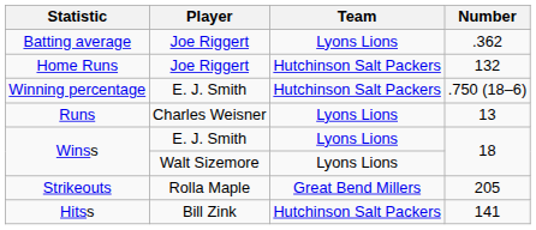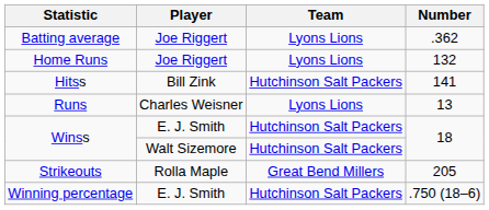Home Runs | Team: Hutchinson Salt Packers -> Lyons Lions
rows swapped: Hitss <-> Winning percentage
Winss / E. J. Smith | Team: Lyons Lions -> Hutchinson Salt Packers
Winss / Walt Sizemore | Team: Lyons Lions -> Hutchinson Salt Packers
